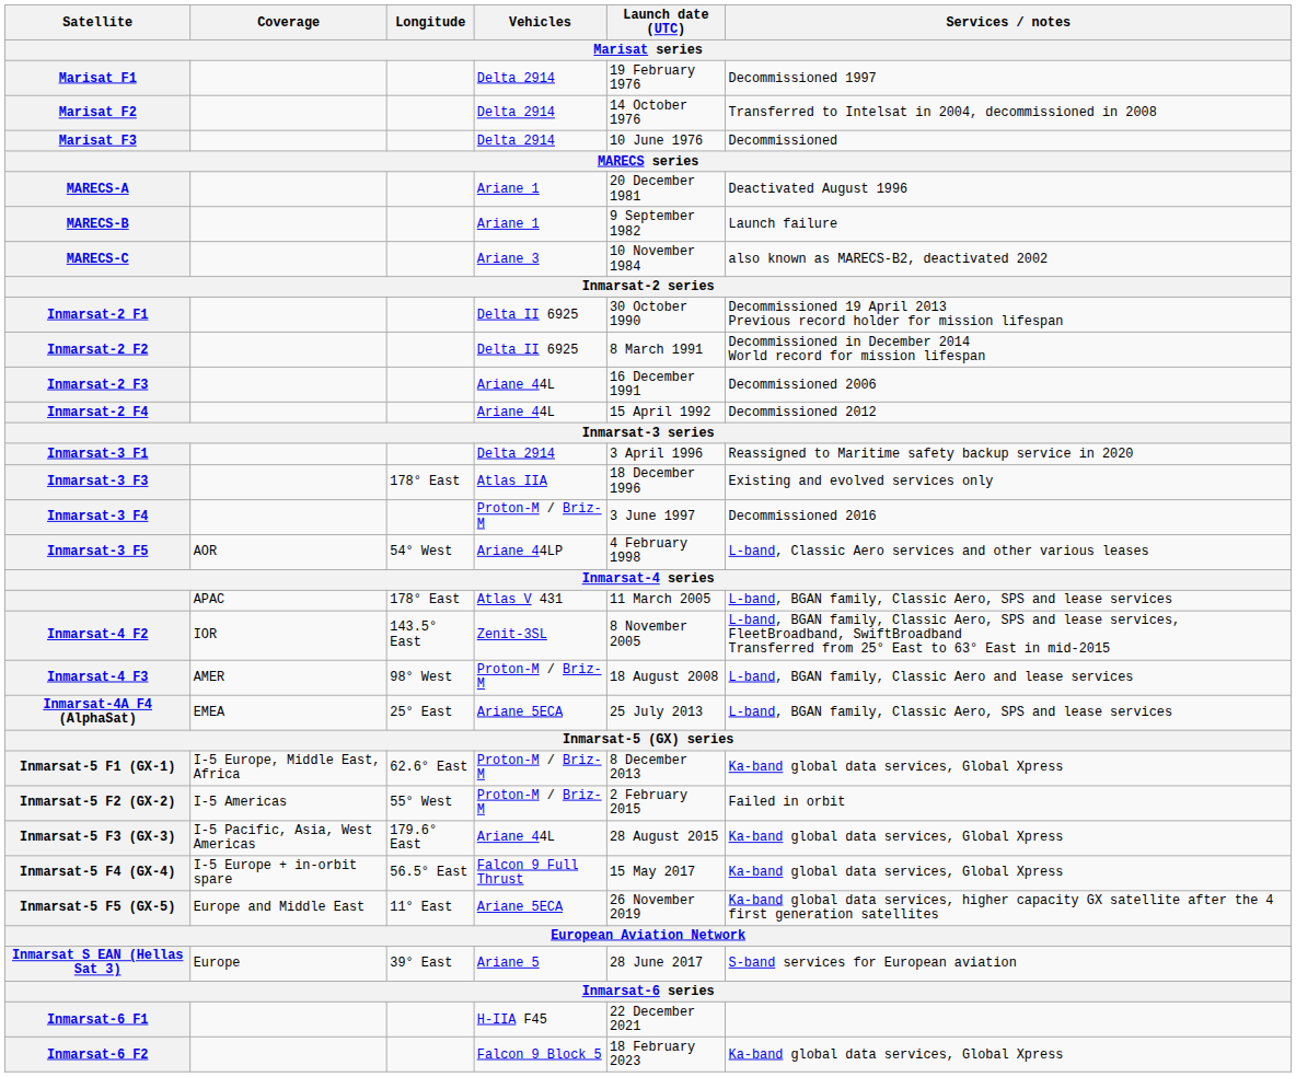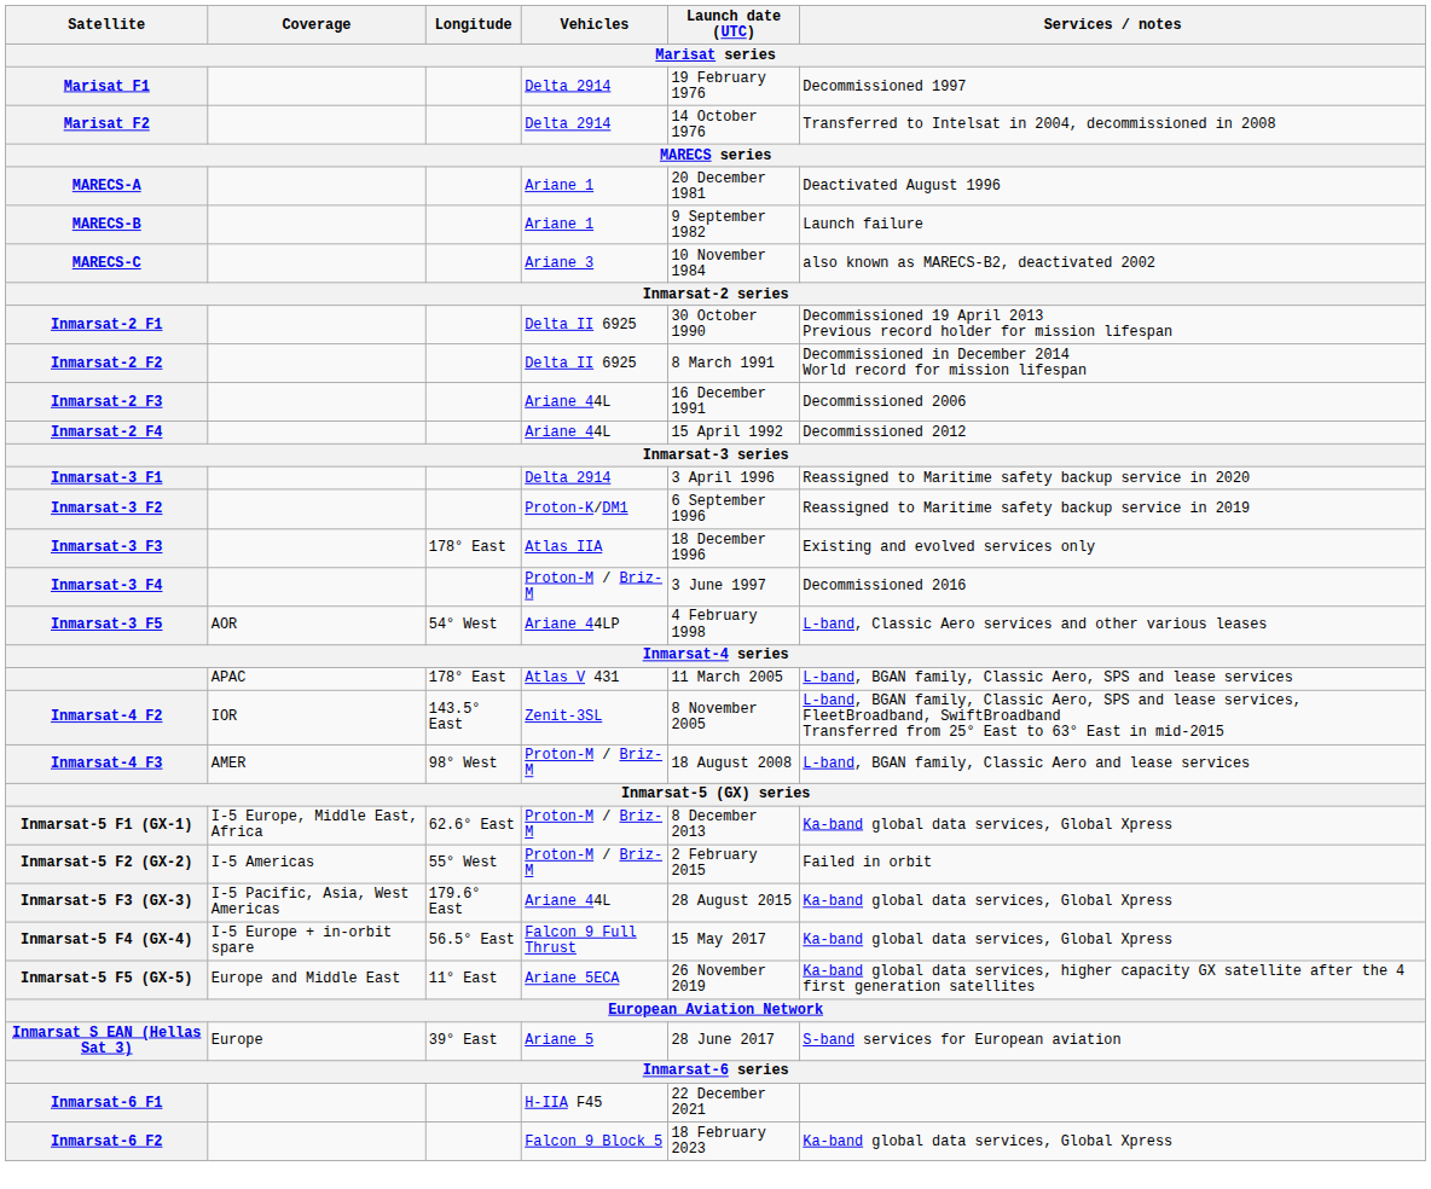- row: Marisat F3 | Delta 2914 | 10 June 1976 | Decommissioned
+ row: Inmarsat-3 F2 | Proton-K/DM1 | 6 September 1996 | Reassigned to Maritime safety backup service in 2019
- row: Inmarsat-4A F4 (AlphaSat) | EMEA | 25° East | Ariane 5ECA | 25 July 2013 | L-band, BGAN family, Classic Aero, SPS and lease services
